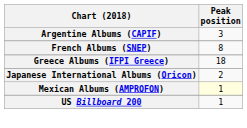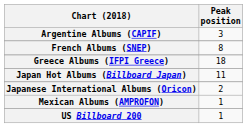+ row: Japan Hot Albums (Billboard Japan) | 11
Mexican Albums (AMPROFON) | Peak position: lightyellow background -> no background
